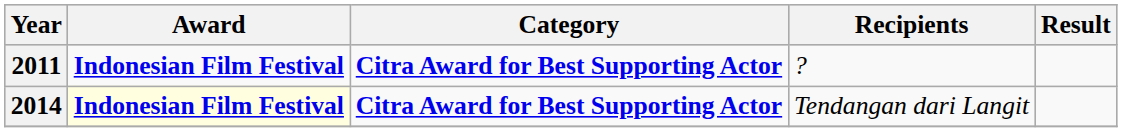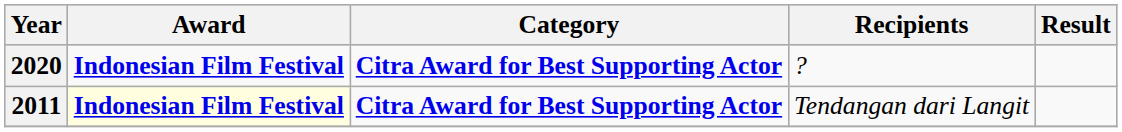? | Year: 2011 -> 2020
Tendangan dari Langit | Year: 2014 -> 2011
